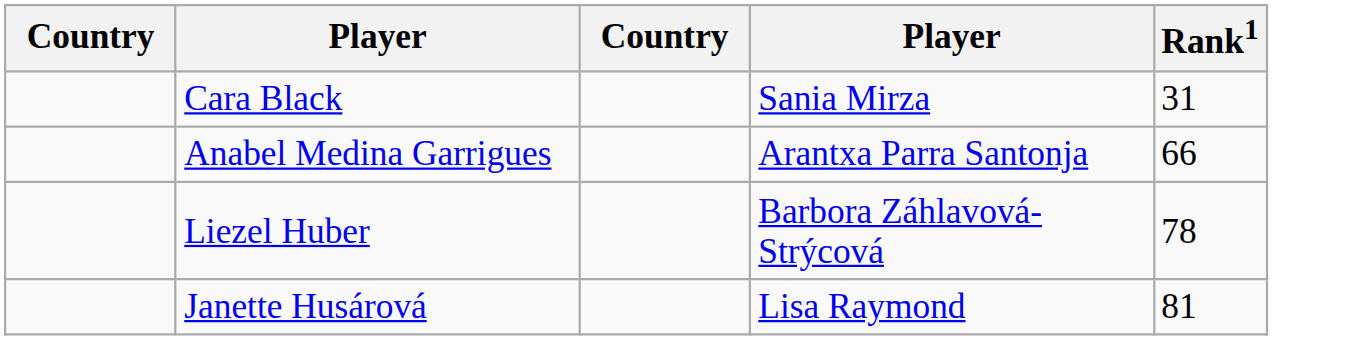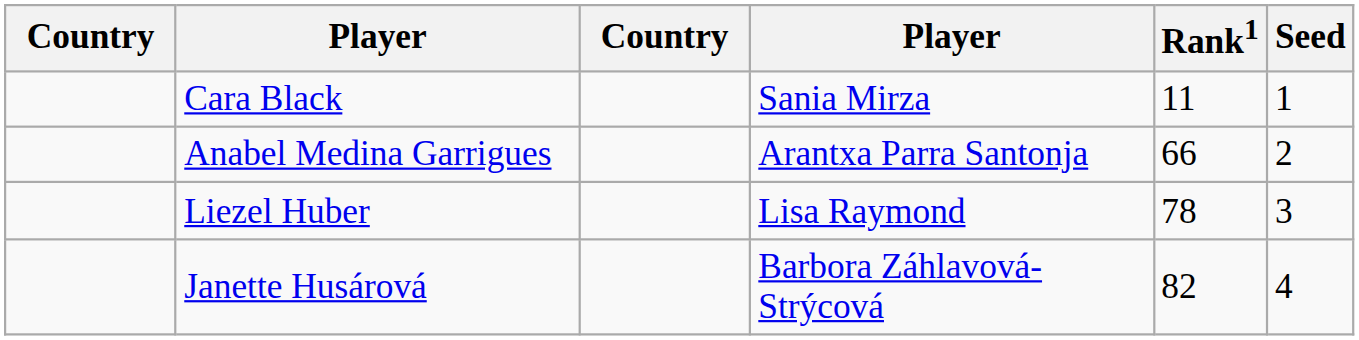+ column: Seed | 1 | 2 | 3 | 4
Cara Black | Rank1: 31 -> 11
Liezel Huber | column 4: Barbora Záhlavová-Strýcová -> Lisa Raymond
Janette Husárová | column 4: Lisa Raymond -> Barbora Záhlavová-Strýcová
Janette Husárová | Rank1: 81 -> 82
